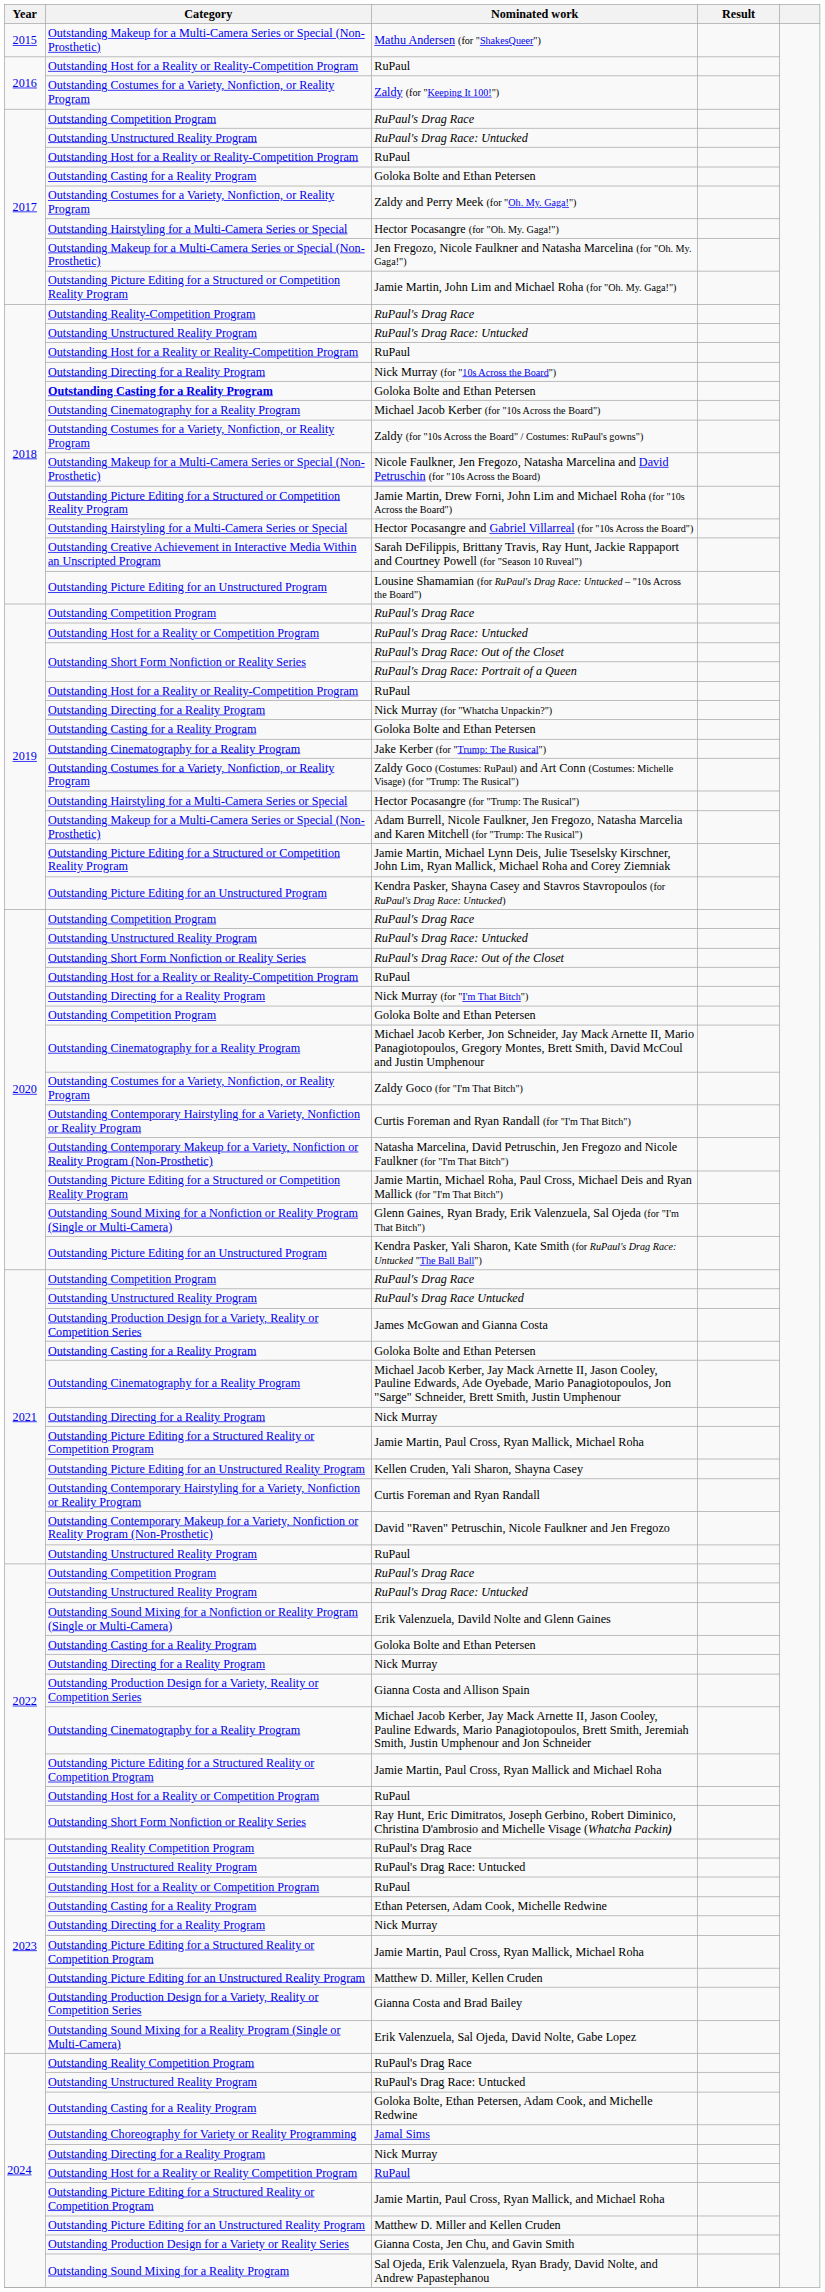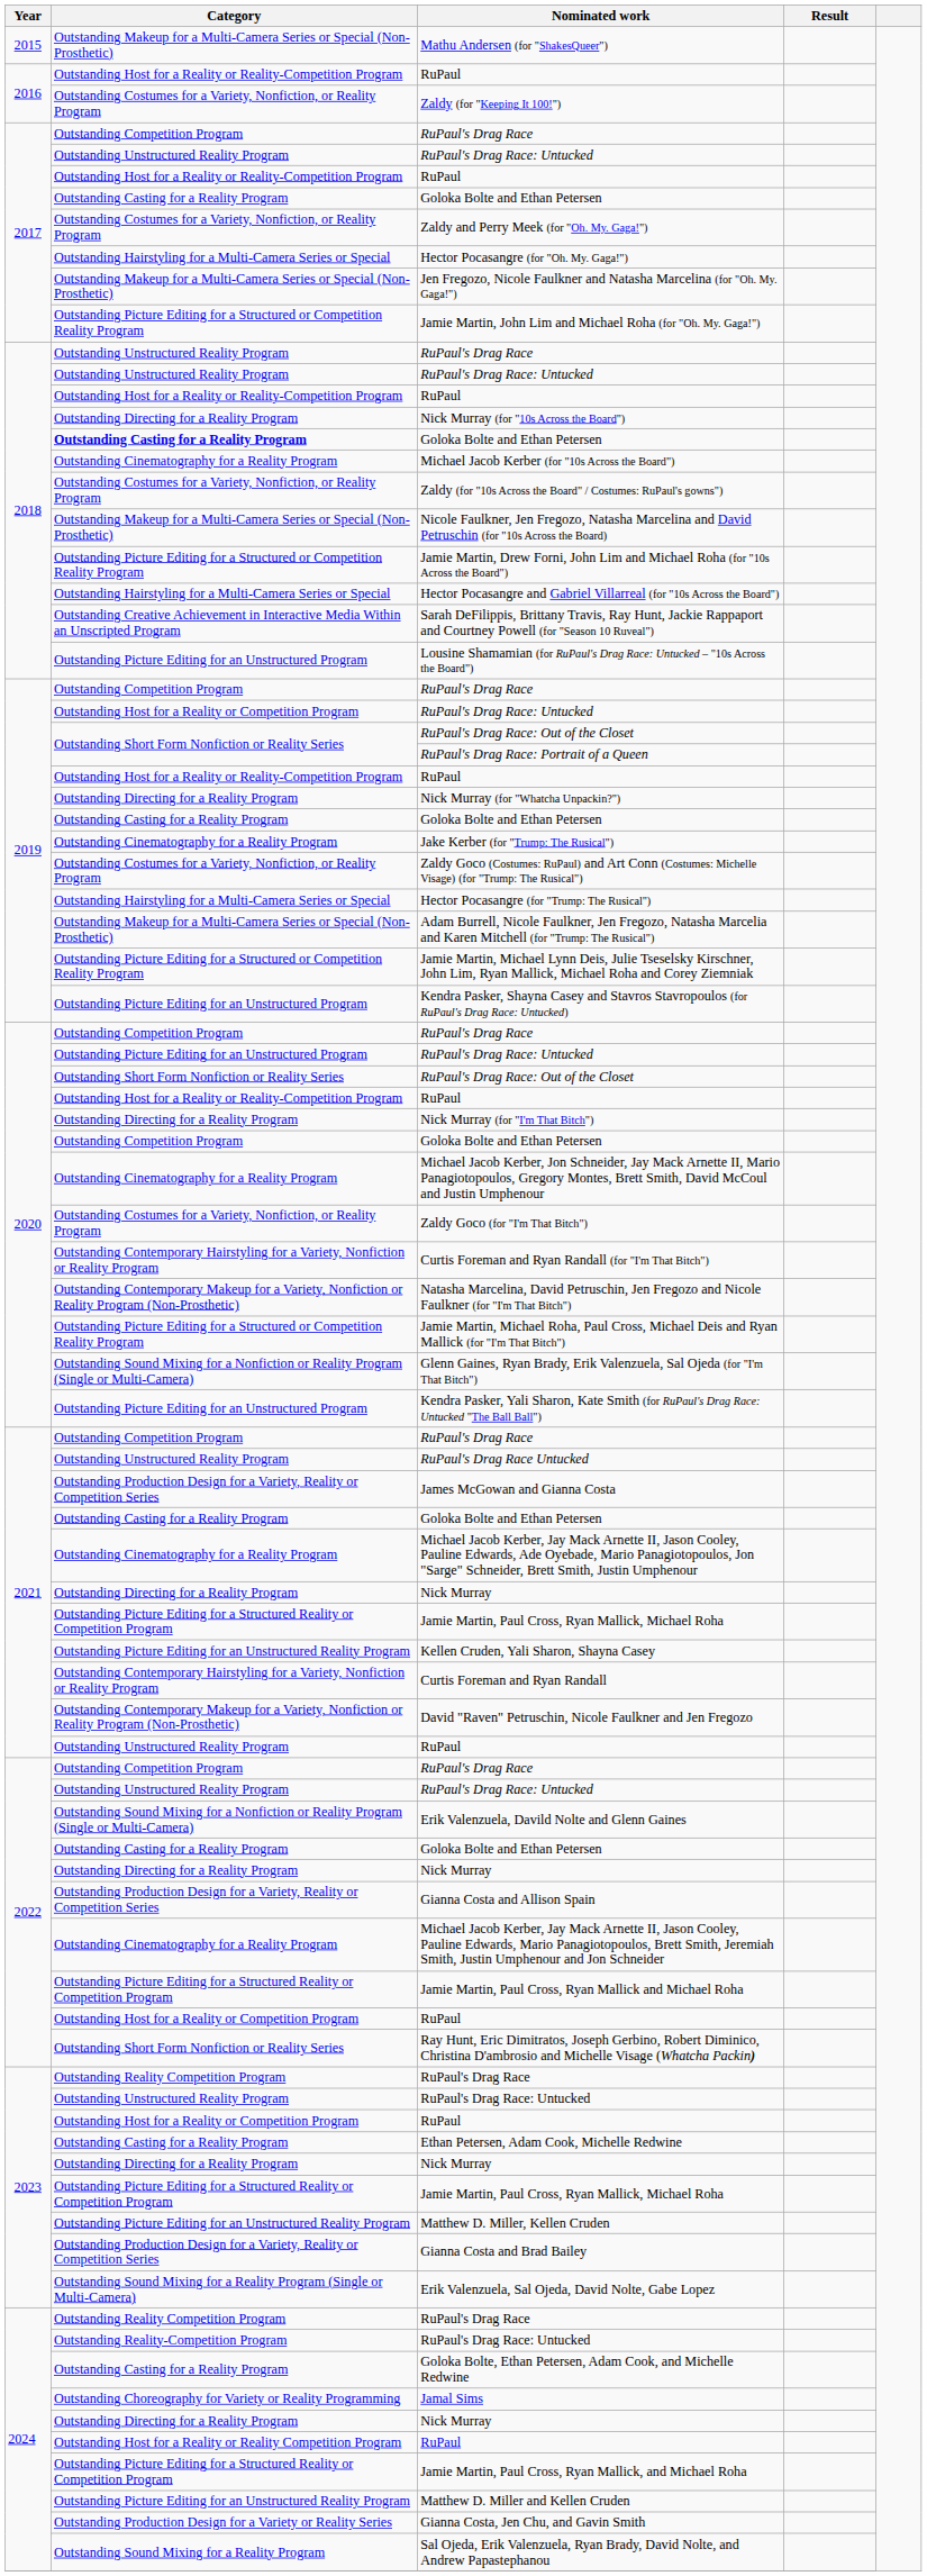2018 / RuPaul's Drag Race | Category: Outstanding Reality-Competition Program -> Outstanding Unstructured Reality Program
2020 / RuPaul's Drag Race: Untucked | Category: Outstanding Unstructured Reality Program -> Outstanding Picture Editing for an Unstructured Program
2024 / RuPaul's Drag Race: Untucked | Category: Outstanding Unstructured Reality Program -> Outstanding Reality-Competition Program
